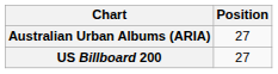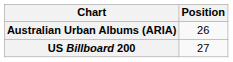Australian Urban Albums (ARIA) | Position: 27 -> 26
